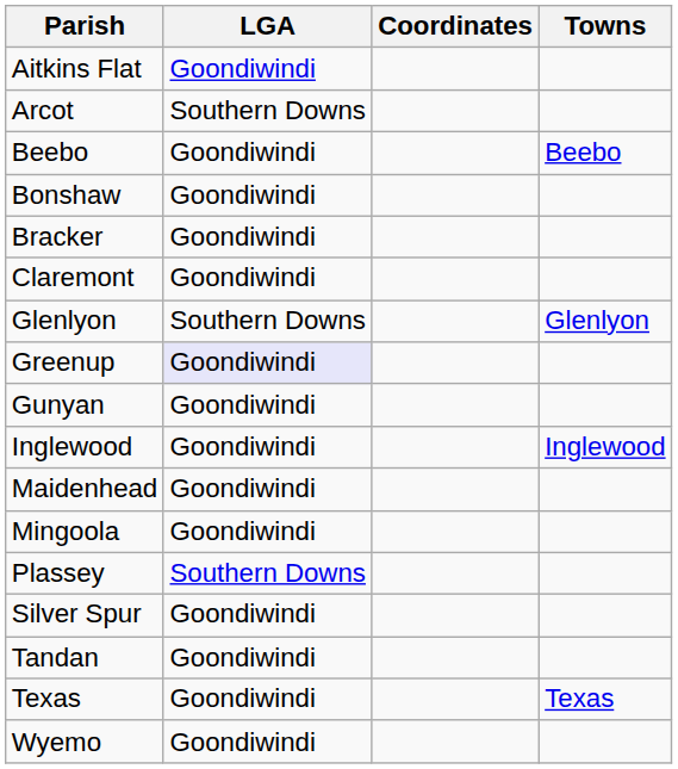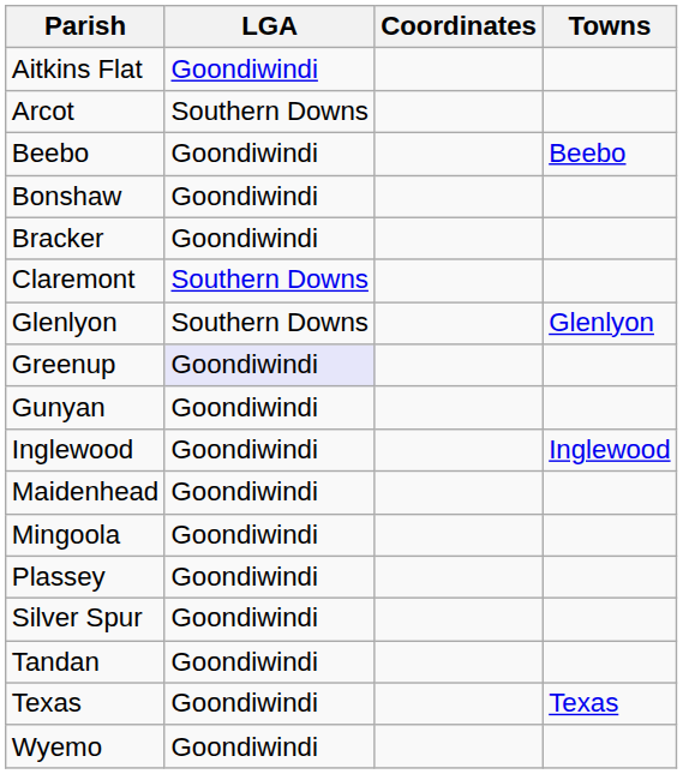Claremont | LGA: Goondiwindi -> Southern Downs
Plassey | LGA: Southern Downs -> Goondiwindi
